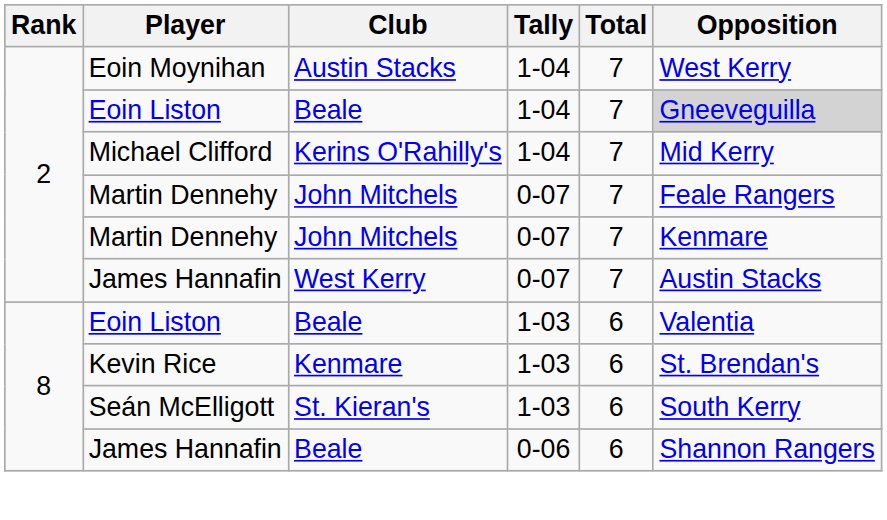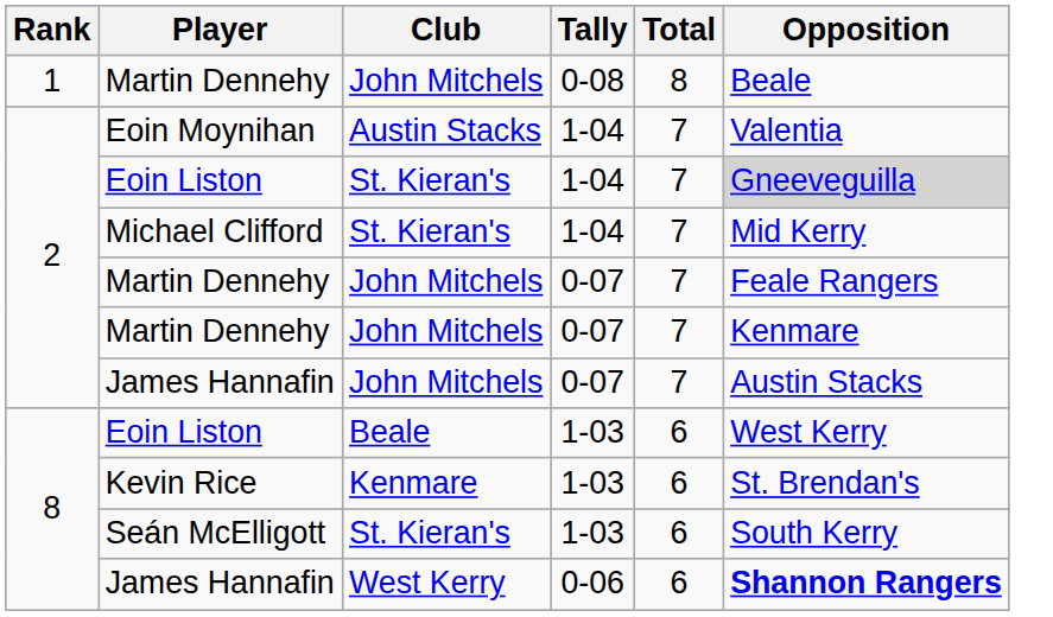+ row: 1 | Martin Dennehy | John Mitchels | 0-08 | 8 | Beale
Eoin Moynihan | Opposition: West Kerry -> Valentia
Eoin Liston / 1-04 | Club: Beale -> St. Kieran's
Michael Clifford | Club: Kerins O'Rahilly's -> St. Kieran's
James Hannafin / 0-07 | Club: West Kerry -> John Mitchels
Eoin Liston / 1-03 | Opposition: Valentia -> West Kerry
James Hannafin / 0-06 | Club: Beale -> West Kerry
James Hannafin / 0-06 | Opposition: normal -> bold
